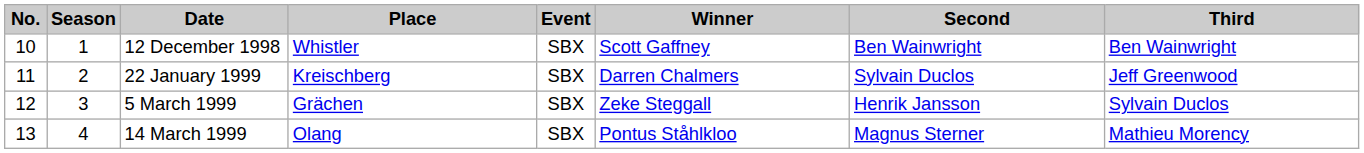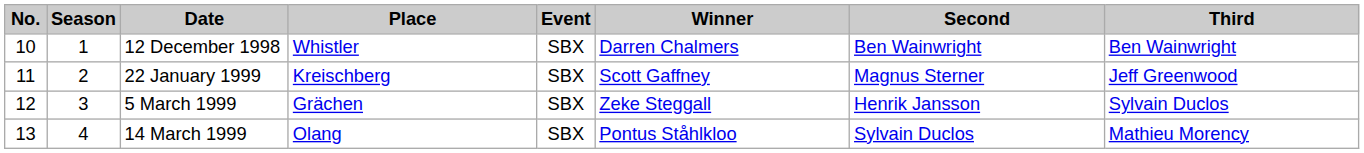12 December 1998 | Winner: Scott Gaffney -> Darren Chalmers
22 January 1999 | Winner: Darren Chalmers -> Scott Gaffney
22 January 1999 | Second: Sylvain Duclos -> Magnus Sterner
14 March 1999 | Second: Magnus Sterner -> Sylvain Duclos
